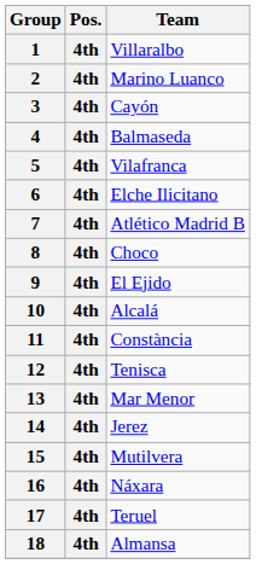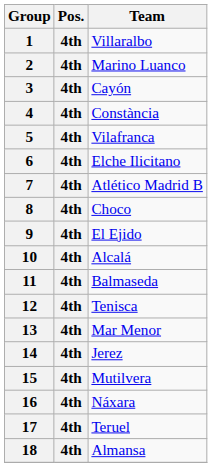4 | Team: Balmaseda -> Constància
11 | Team: Constància -> Balmaseda
